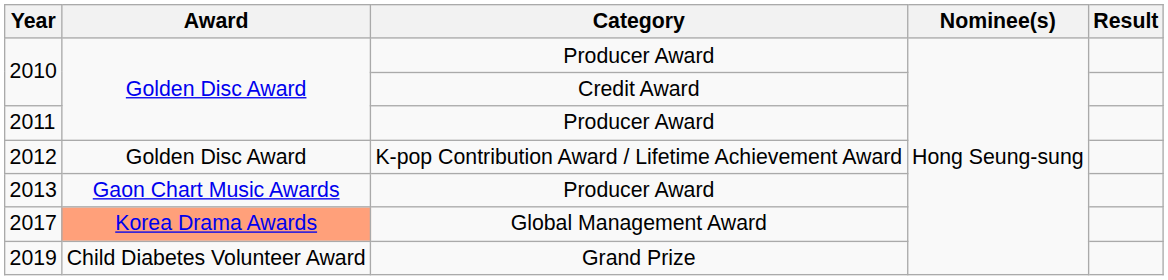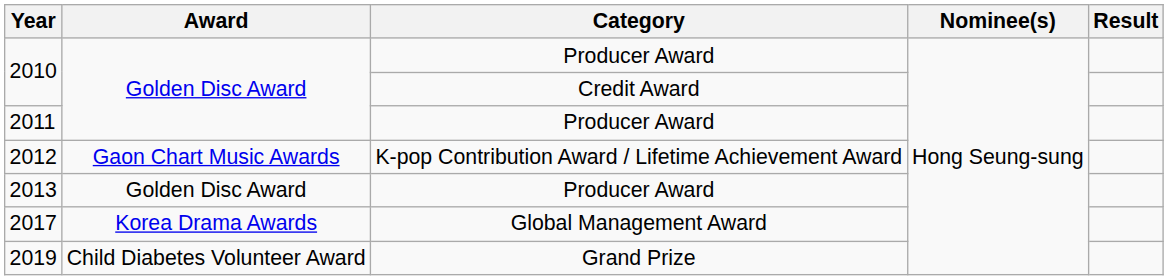2012 | Award: Golden Disc Award -> Gaon Chart Music Awards
2013 | Award: Gaon Chart Music Awards -> Golden Disc Award
2017 | Award: lightsalmon background -> no background
